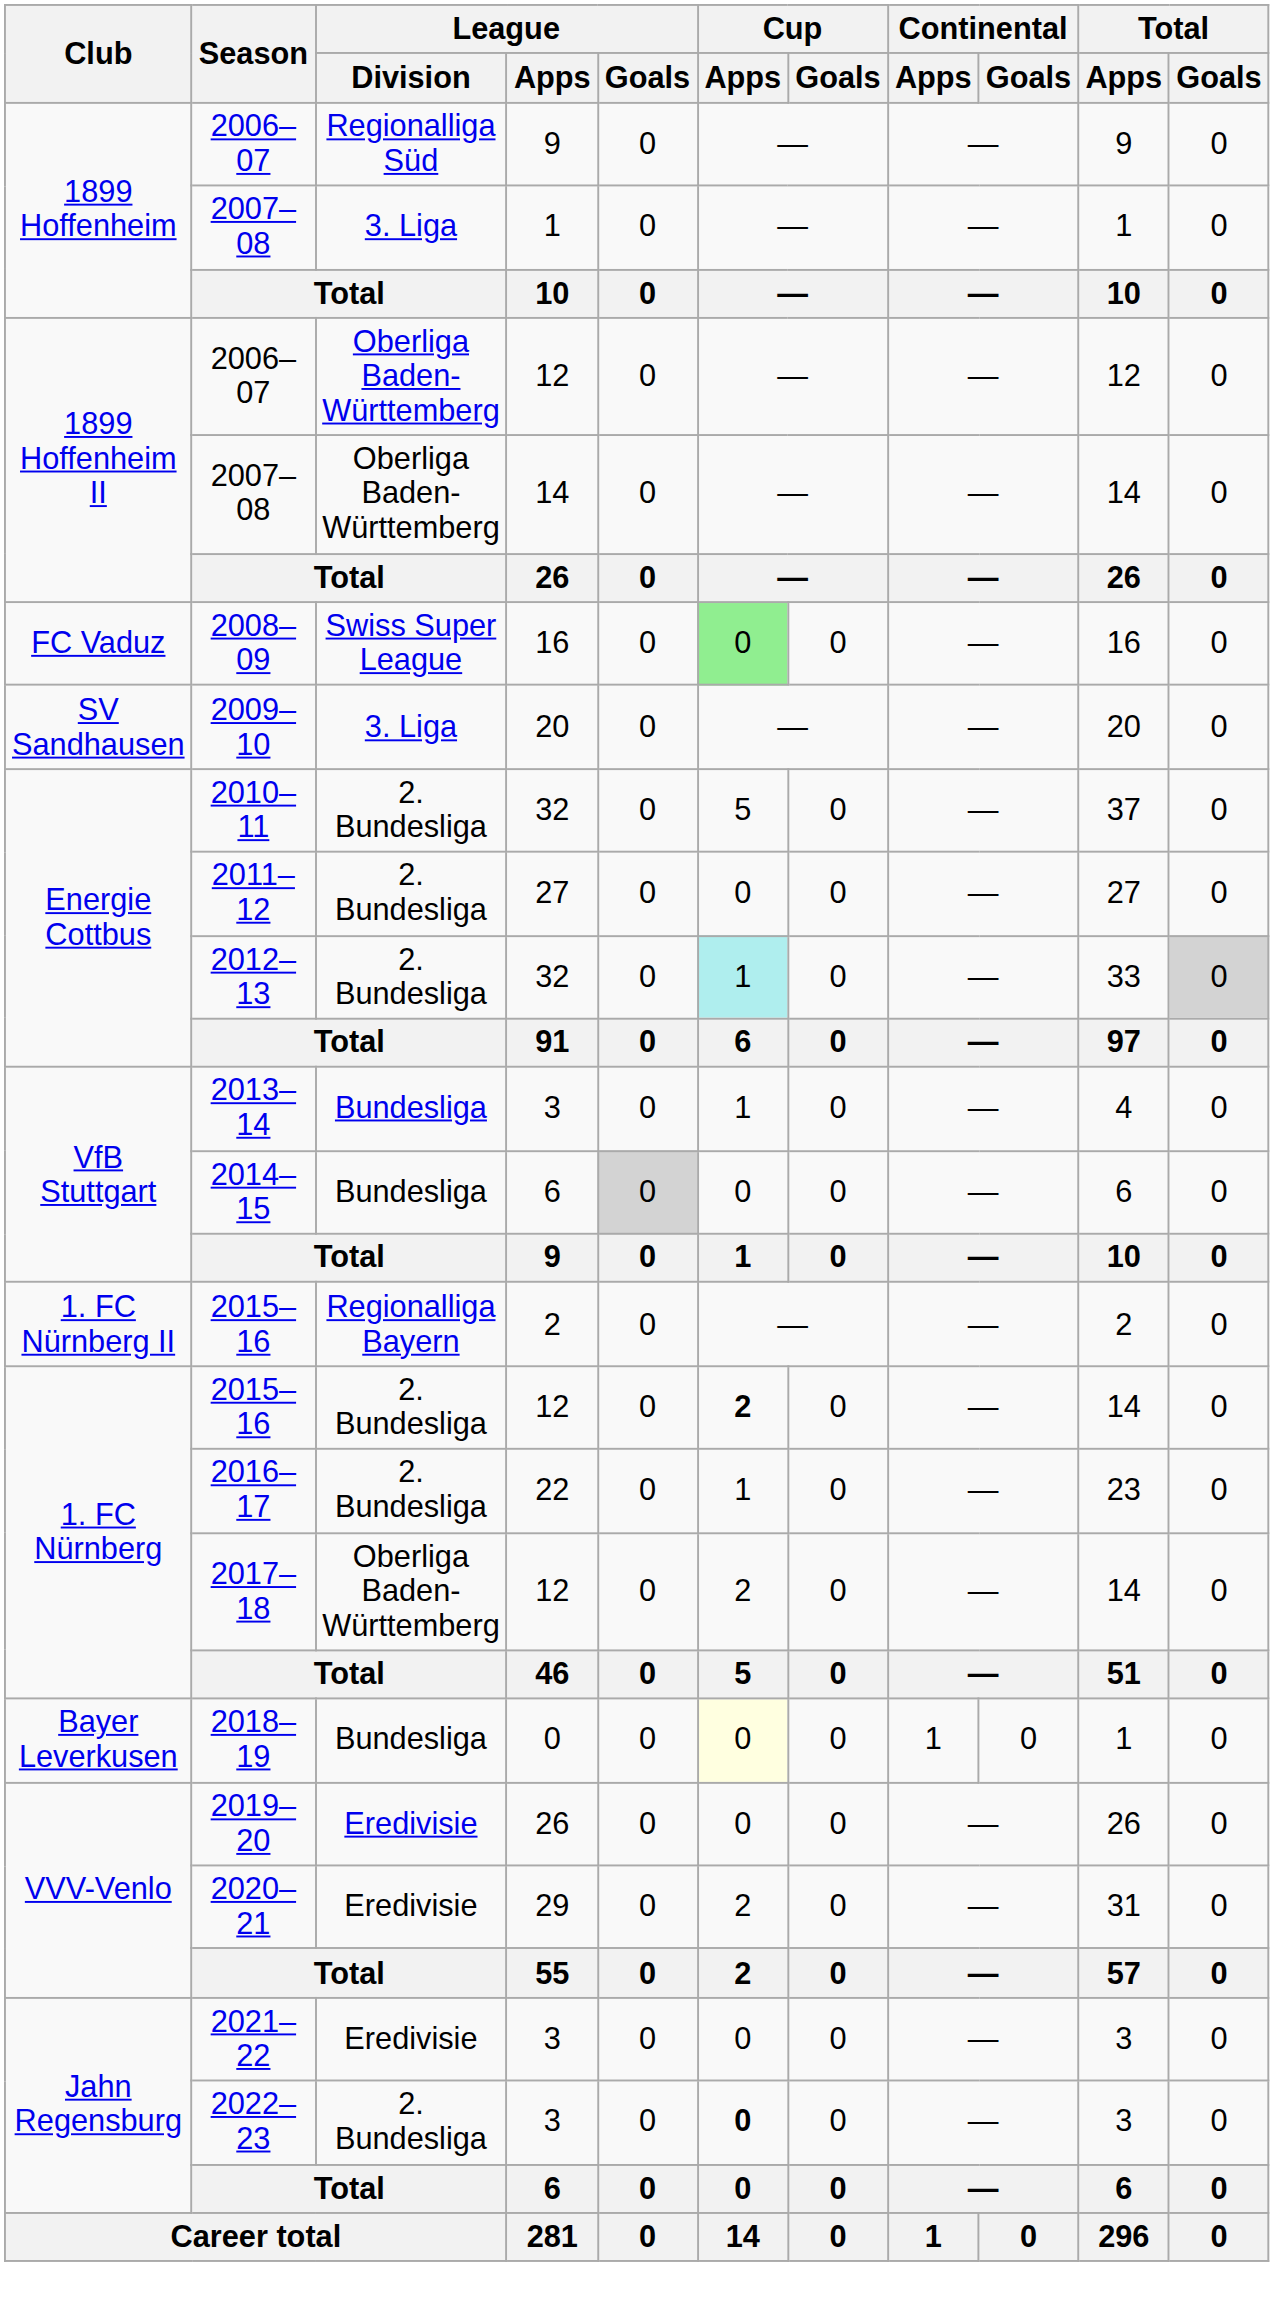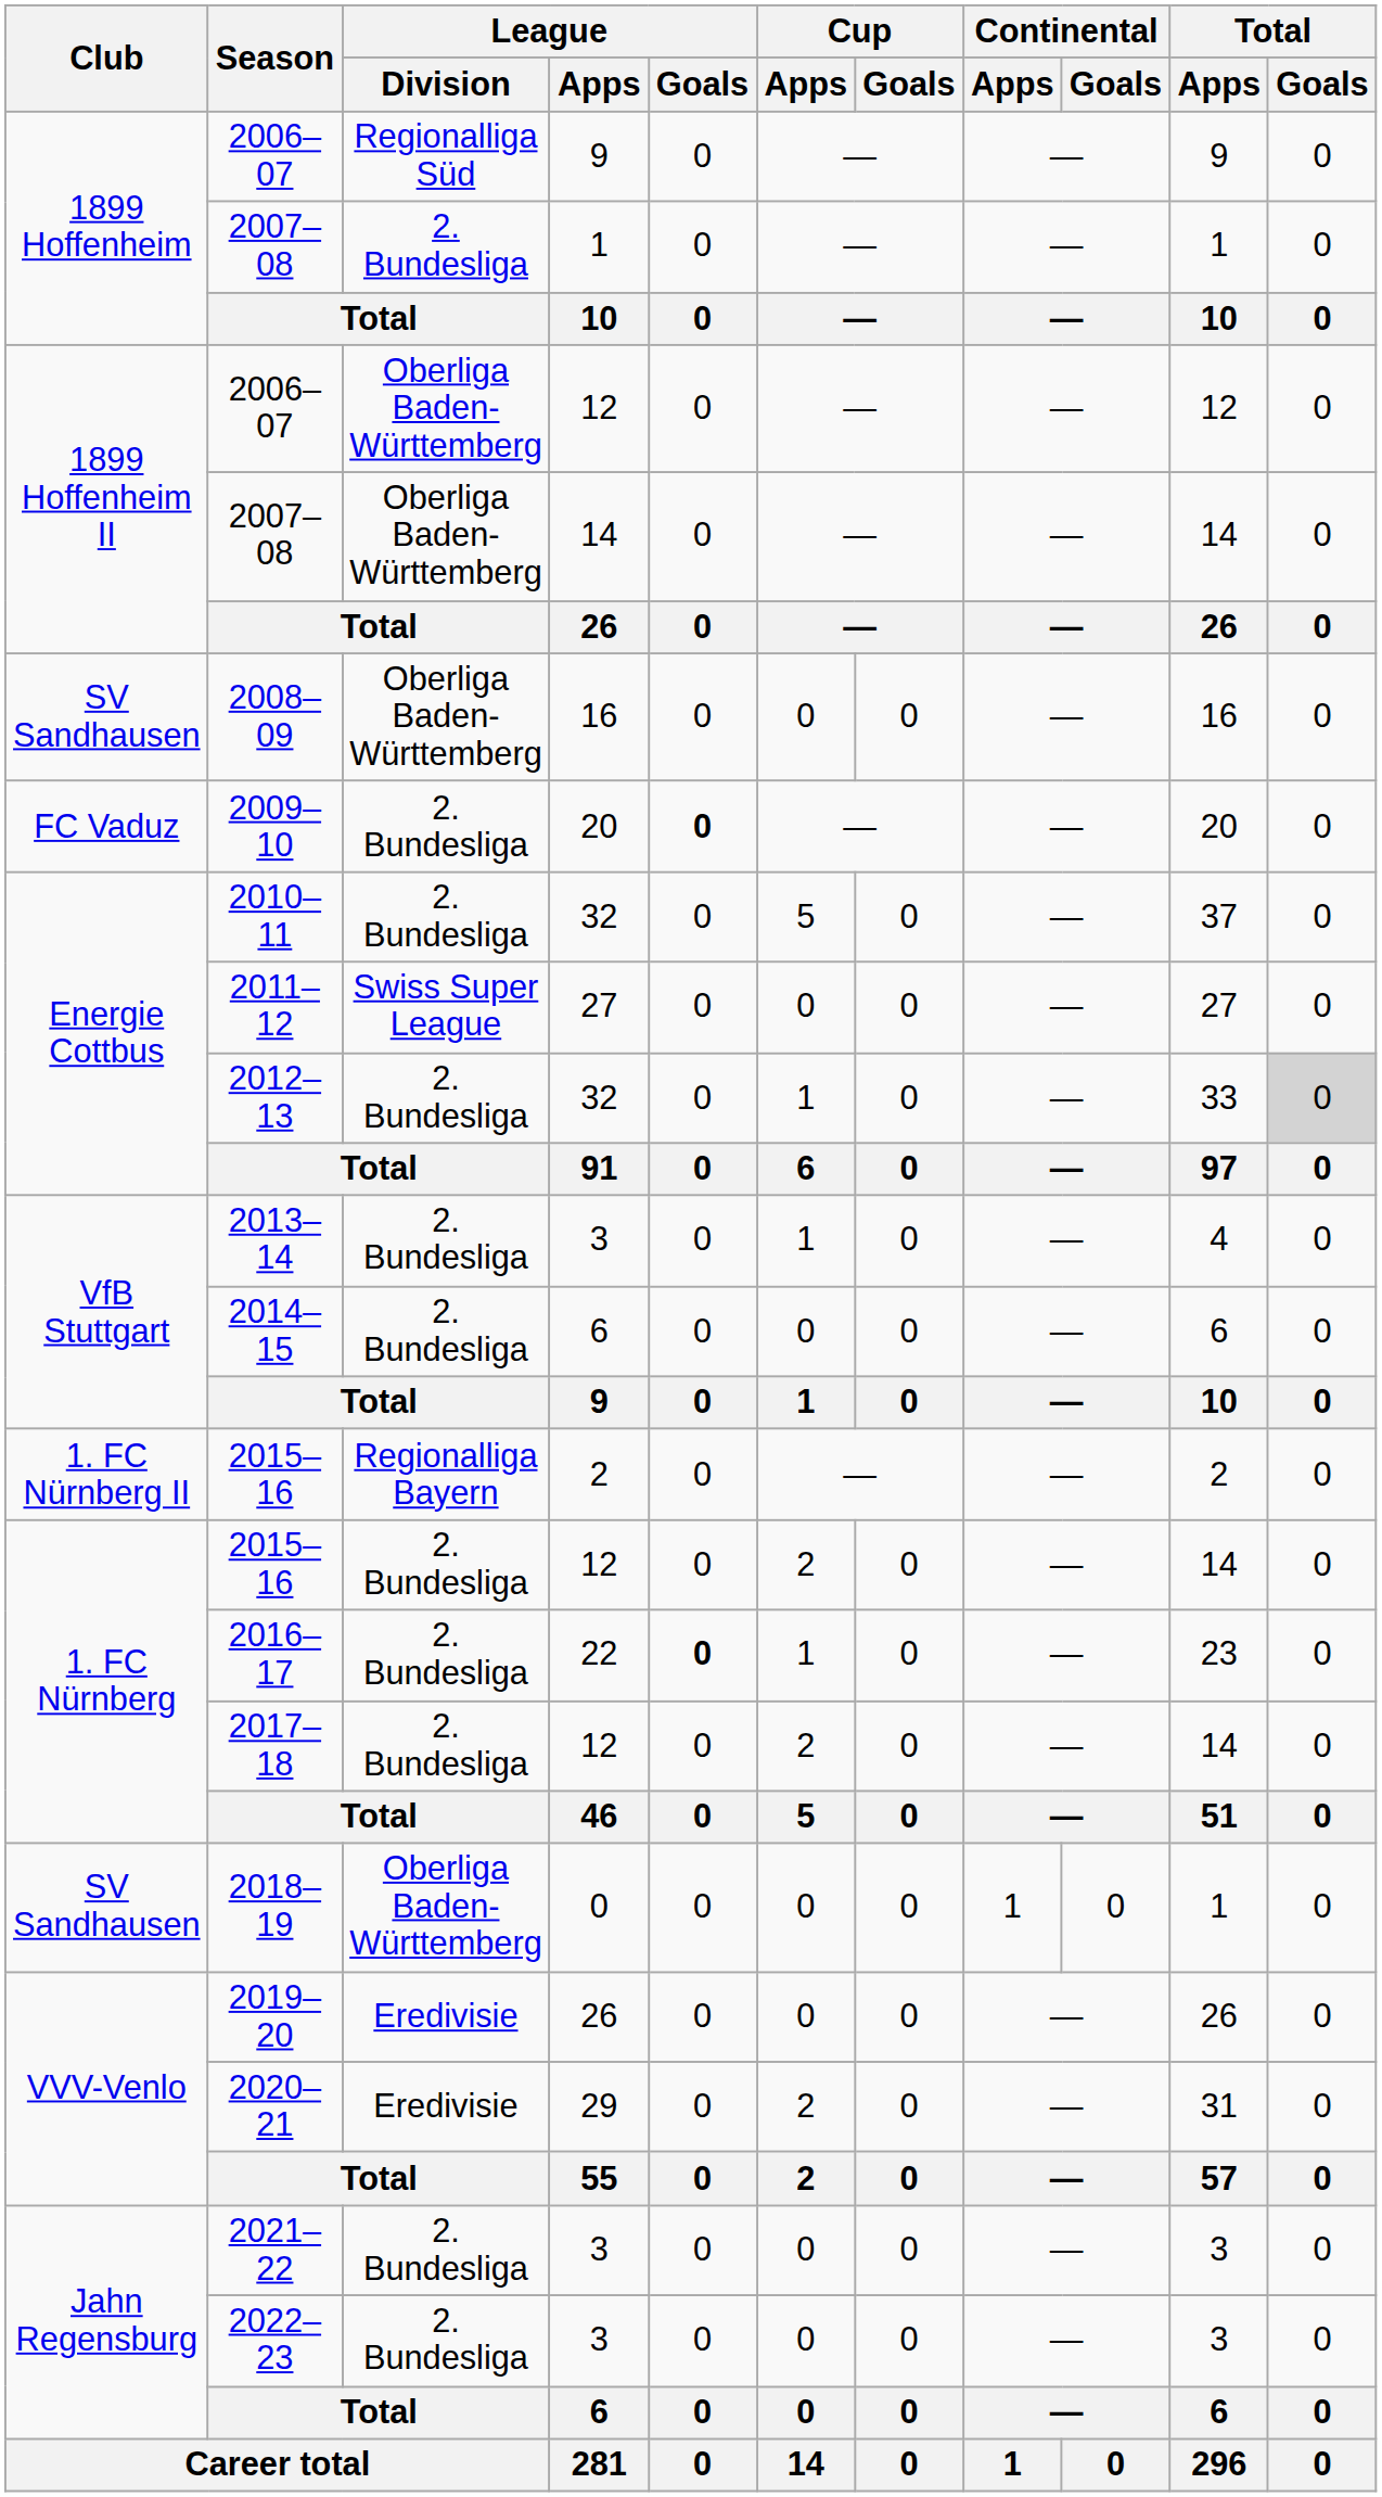2007–08 / 1 | League / Division: 3. Liga -> 2. Bundesliga
2008–09 | Club: FC Vaduz -> SV Sandhausen
2008–09 | League / Division: Swiss Super League -> Oberliga Baden-Württemberg
2008–09 | Cup / Apps: lightgreen background -> no background
2009–10 | Club: SV Sandhausen -> FC Vaduz
2009–10 | League / Division: 3. Liga -> 2. Bundesliga
2009–10 | League / Goals: normal -> bold
2011–12 | League / Division: 2. Bundesliga -> Swiss Super League
2012–13 | Cup / Apps: paleturquoise background -> no background
2013–14 | League / Division: Bundesliga -> 2. Bundesliga
2014–15 | League / Division: Bundesliga -> 2. Bundesliga
2014–15 | League / Goals: lightgrey background -> no background
2015–16 / 12 | Cup / Apps: bold -> normal
2016–17 | League / Goals: normal -> bold
2017–18 | League / Division: Oberliga Baden-Württemberg -> 2. Bundesliga
2018–19 | Club: Bayer Leverkusen -> SV Sandhausen
2018–19 | League / Division: Bundesliga -> Oberliga Baden-Württemberg
2018–19 | Cup / Apps: lightyellow background -> no background
2021–22 | League / Division: Eredivisie -> 2. Bundesliga
2022–23 | Cup / Apps: bold -> normal
